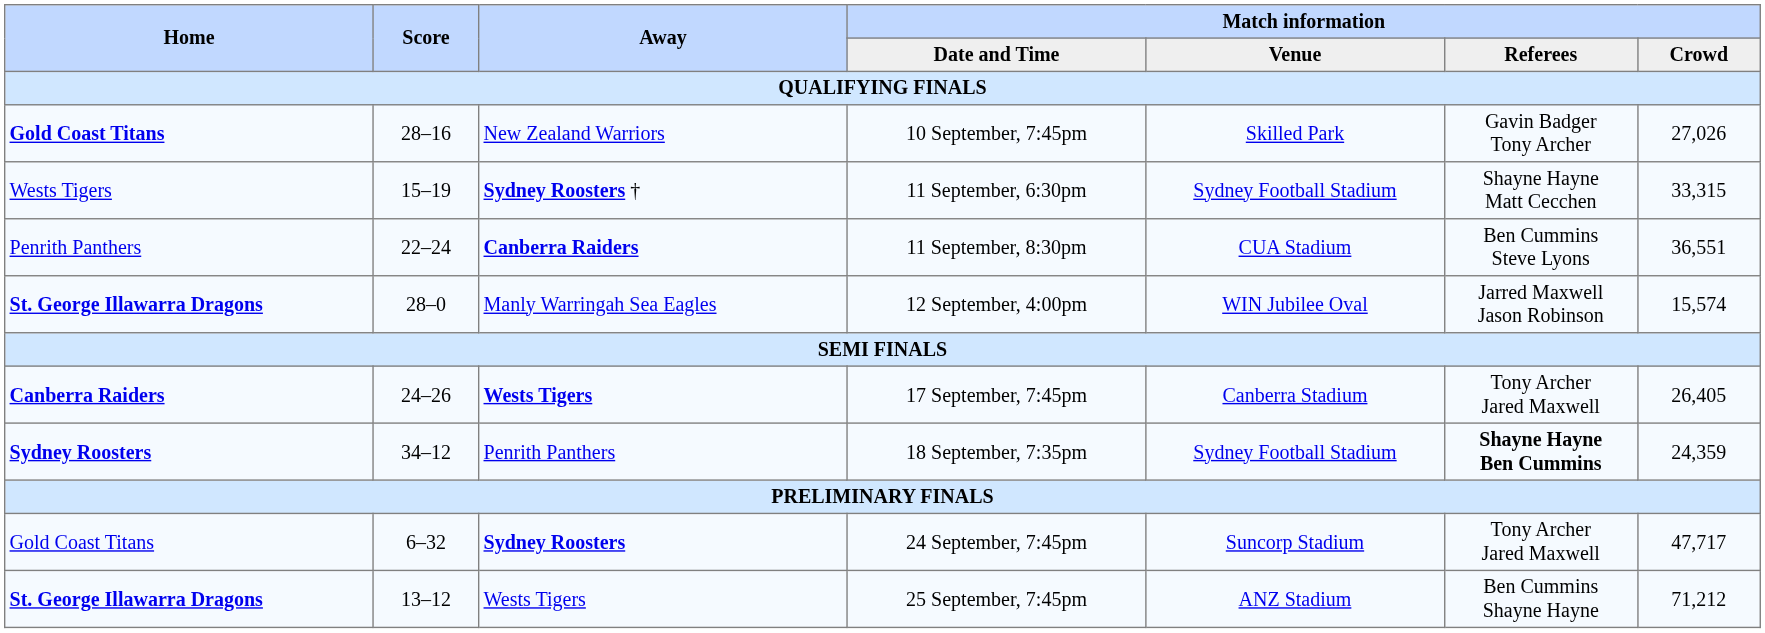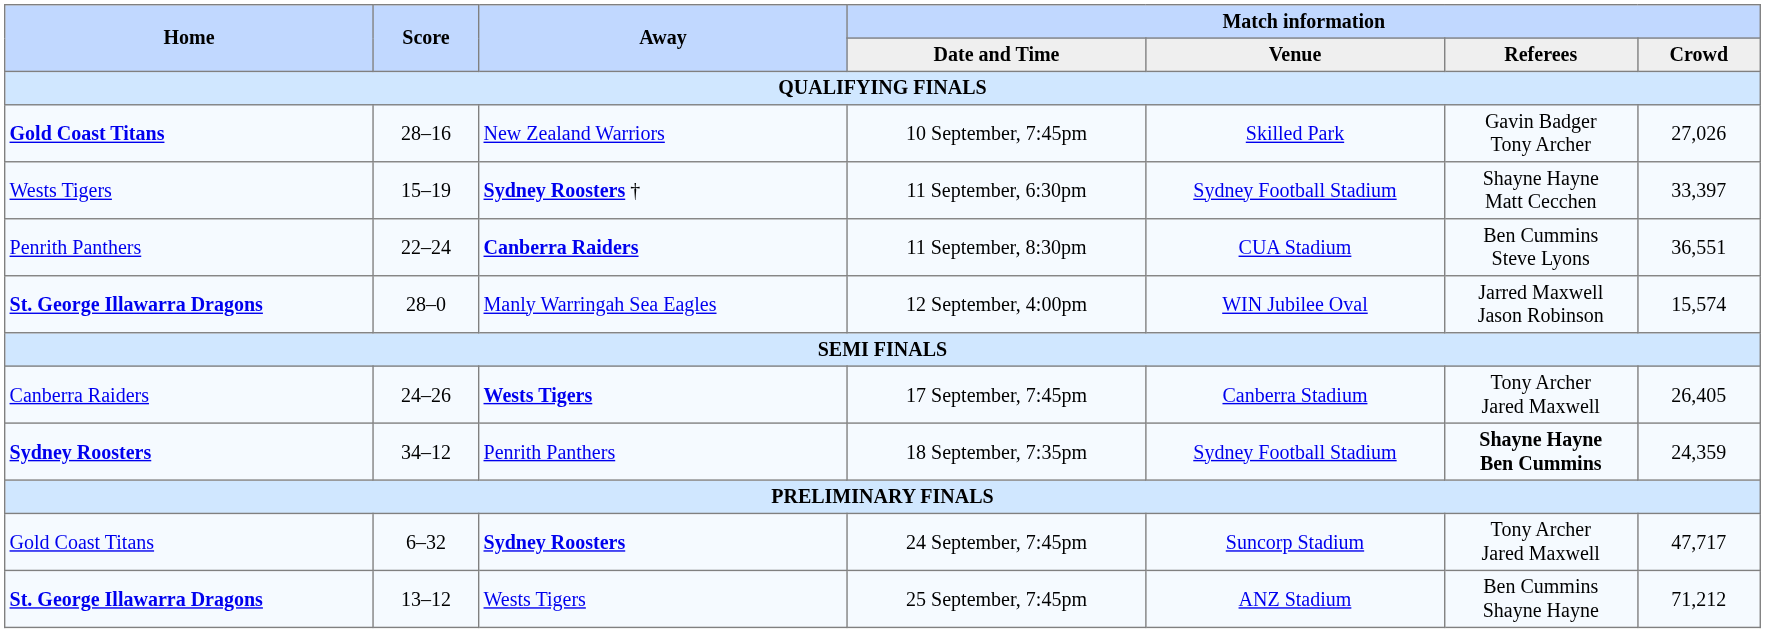11 September, 6:30pm | Match information / Crowd: 33,315 -> 33,397
17 September, 7:45pm | Home: bold -> normal
